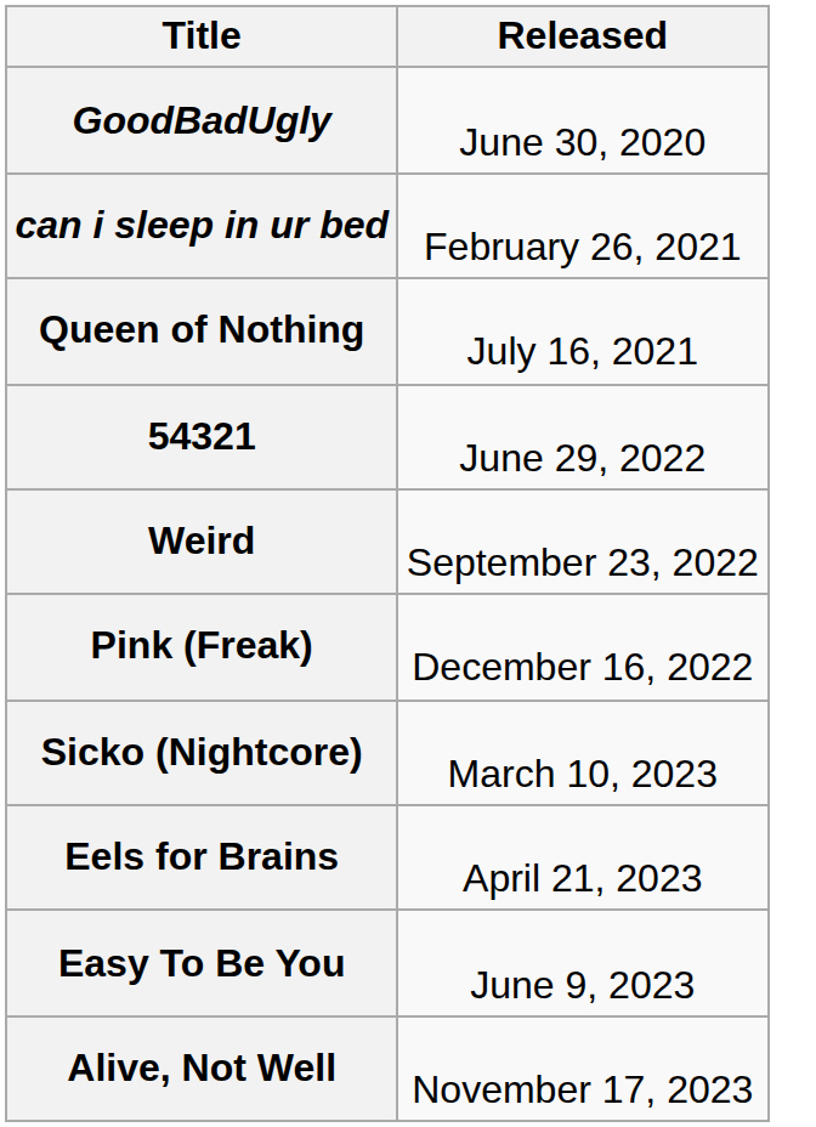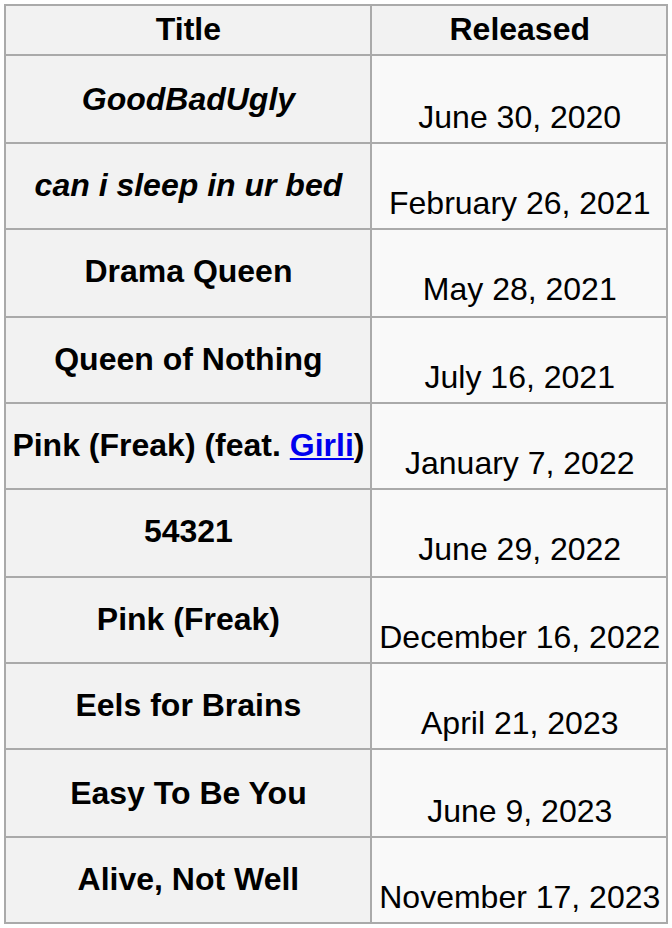+ row: Drama Queen | May 28, 2021
+ row: Pink (Freak) (feat. Girli) | January 7, 2022
- row: Weird | September 23, 2022
- row: Sicko (Nightcore) | March 10, 2023
